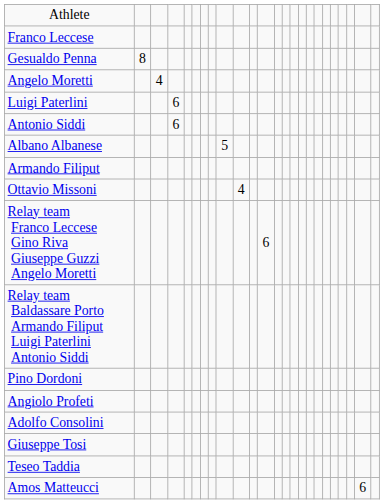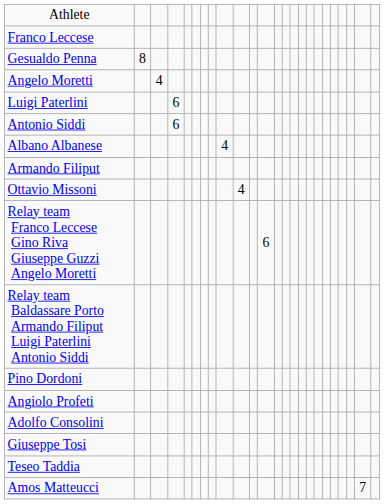Albano Albanese | column 9: 5 -> 4
Amos Matteucci | column 23: 6 -> 7
